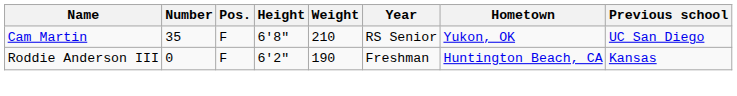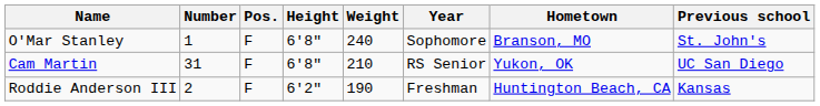+ row: O'Mar Stanley | 1 | F | 6'8" | 240 | Sophomore | Branson, MO | St. John's
Cam Martin | Number: 35 -> 31
Roddie Anderson III | Number: 0 -> 2
